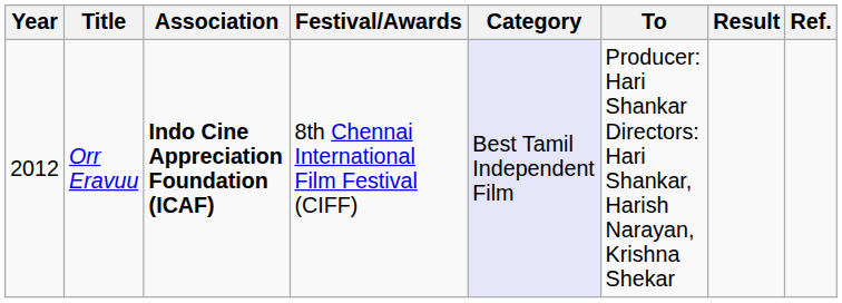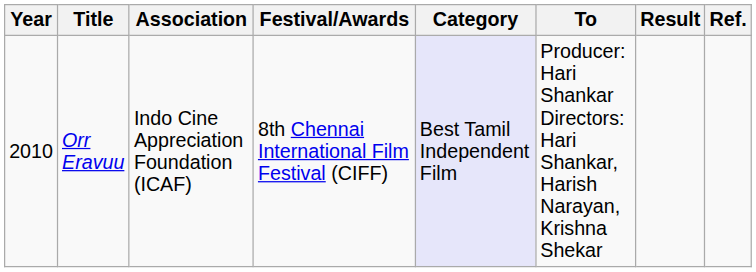Orr Eravuu | Year: 2012 -> 2010
Orr Eravuu | Association: bold -> normal
